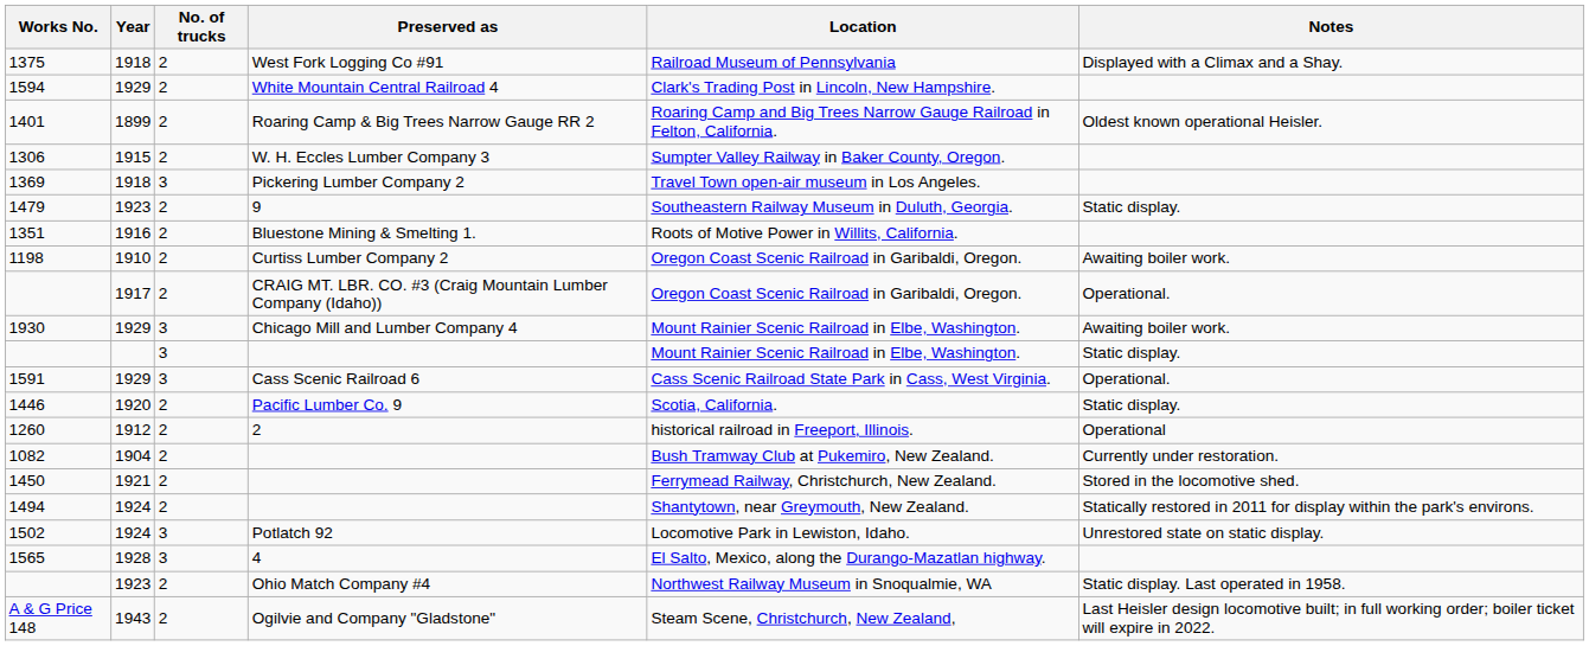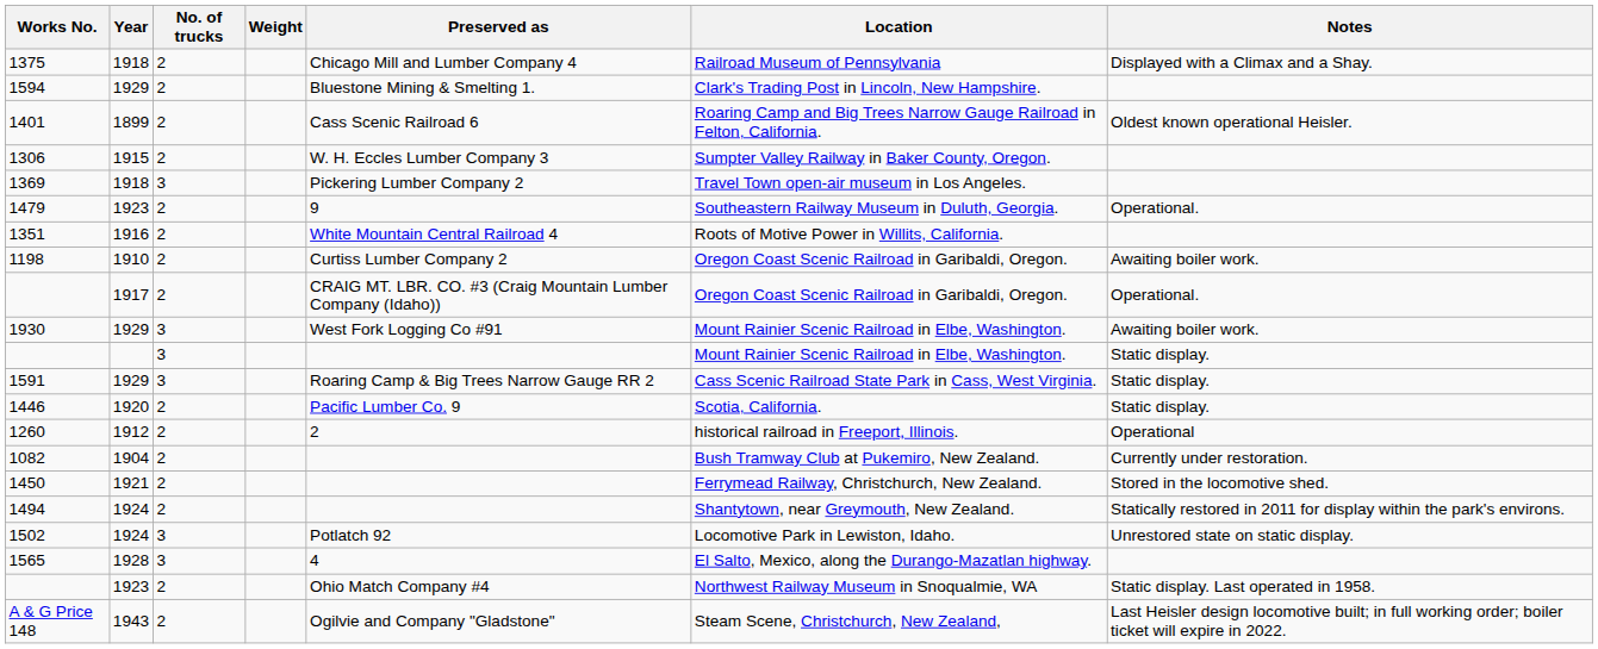+ column: Weight
1375 | Preserved as: West Fork Logging Co #91 -> Chicago Mill and Lumber Company 4
1594 | Preserved as: White Mountain Central Railroad 4 -> Bluestone Mining & Smelting 1.
1401 | Preserved as: Roaring Camp & Big Trees Narrow Gauge RR 2 -> Cass Scenic Railroad 6
1479 | Notes: Static display. -> Operational.
1351 | Preserved as: Bluestone Mining & Smelting 1. -> White Mountain Central Railroad 4
1930 | Preserved as: Chicago Mill and Lumber Company 4 -> West Fork Logging Co #91
1591 | Preserved as: Cass Scenic Railroad 6 -> Roaring Camp & Big Trees Narrow Gauge RR 2
1591 | Notes: Operational. -> Static display.
